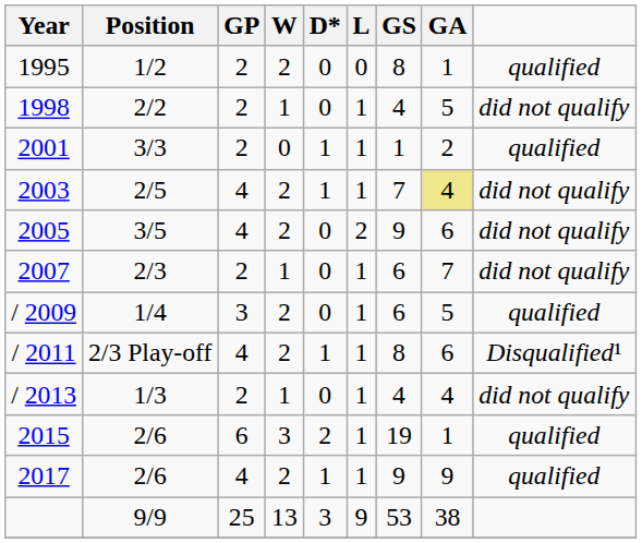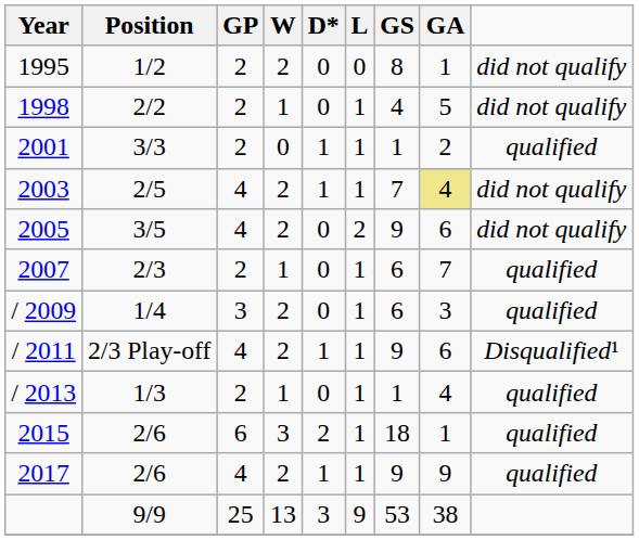1995 | column 9: qualified -> did not qualify
2007 | column 9: did not qualify -> qualified
/ 2009 | GA: 5 -> 3
/ 2011 | GS: 8 -> 9
/ 2013 | GS: 4 -> 1
/ 2013 | column 9: did not qualify -> qualified
2015 | GS: 19 -> 18
